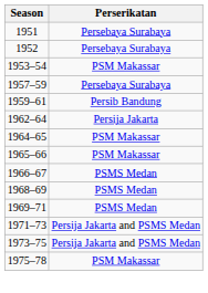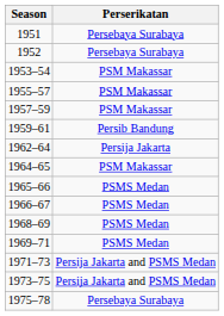+ row: 1955–57 | PSM Makassar
1957–59 | Perserikatan: Persebaya Surabaya -> PSM Makassar
1965–66 | Perserikatan: PSM Makassar -> PSMS Medan
1975–78 | Perserikatan: PSM Makassar -> Persebaya Surabaya
